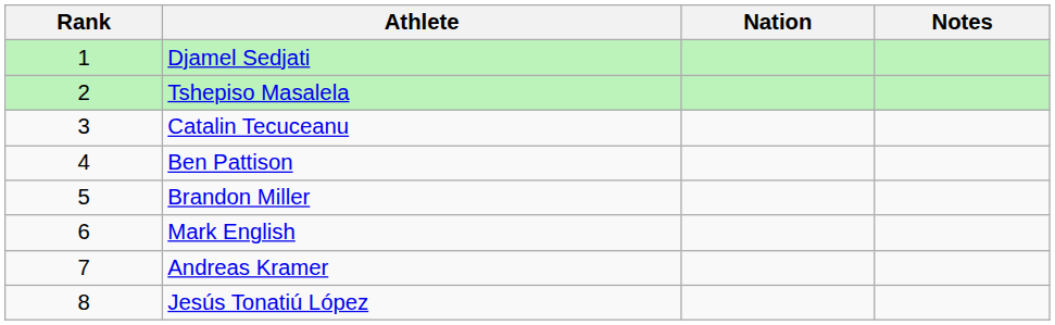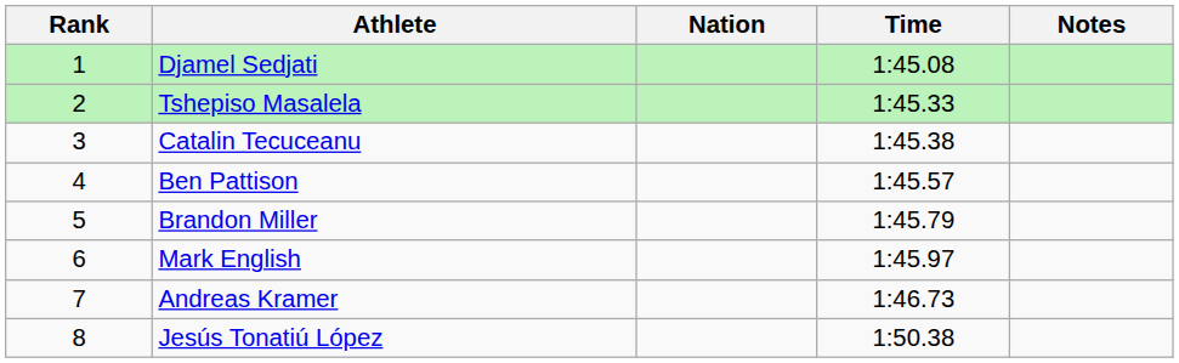+ column: Time | 1:45.08 | 1:45.33 | 1:45.38 | 1:45.57 | 1:45.79 | 1:45.97 | 1:46.73 | 1:50.38
